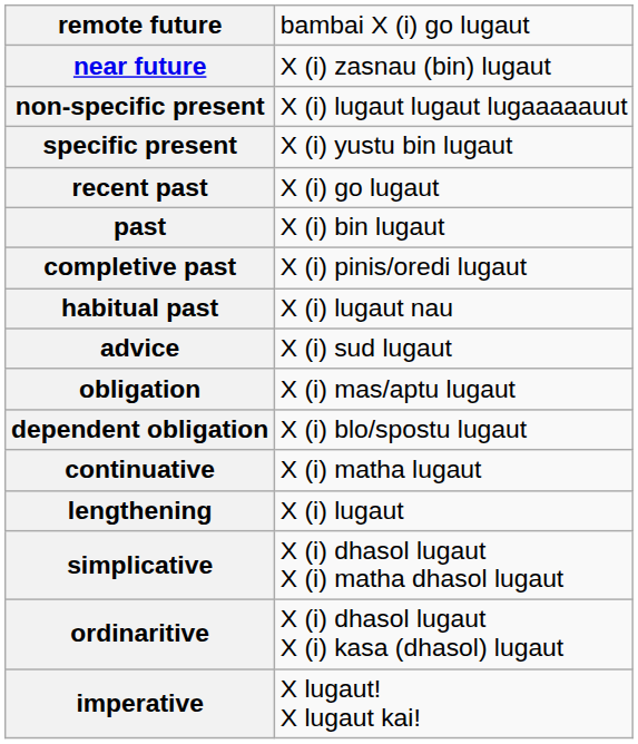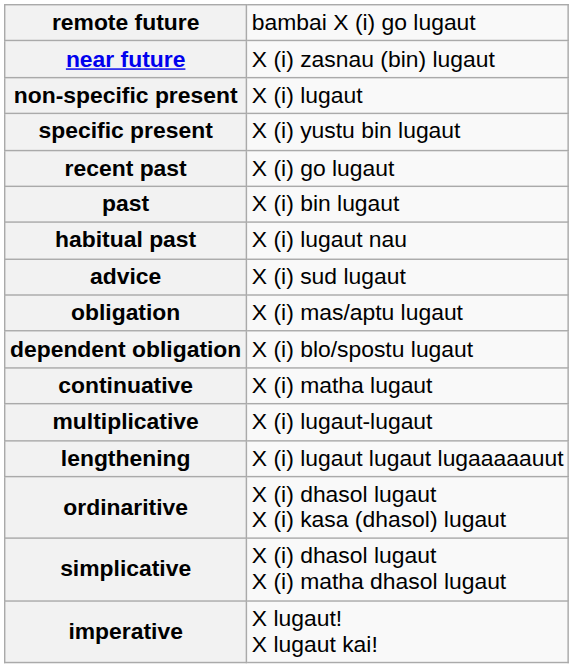non-specific present | column 2: X (i) lugaut lugaut lugaaaaauut -> X (i) lugaut
- row: completive past | X (i) pinis/oredi lugaut
+ row: multiplicative | X (i) lugaut-lugaut
lengthening | column 2: X (i) lugaut -> X (i) lugaut lugaut lugaaaaauut
rows swapped: simplicative <-> ordinaritive
